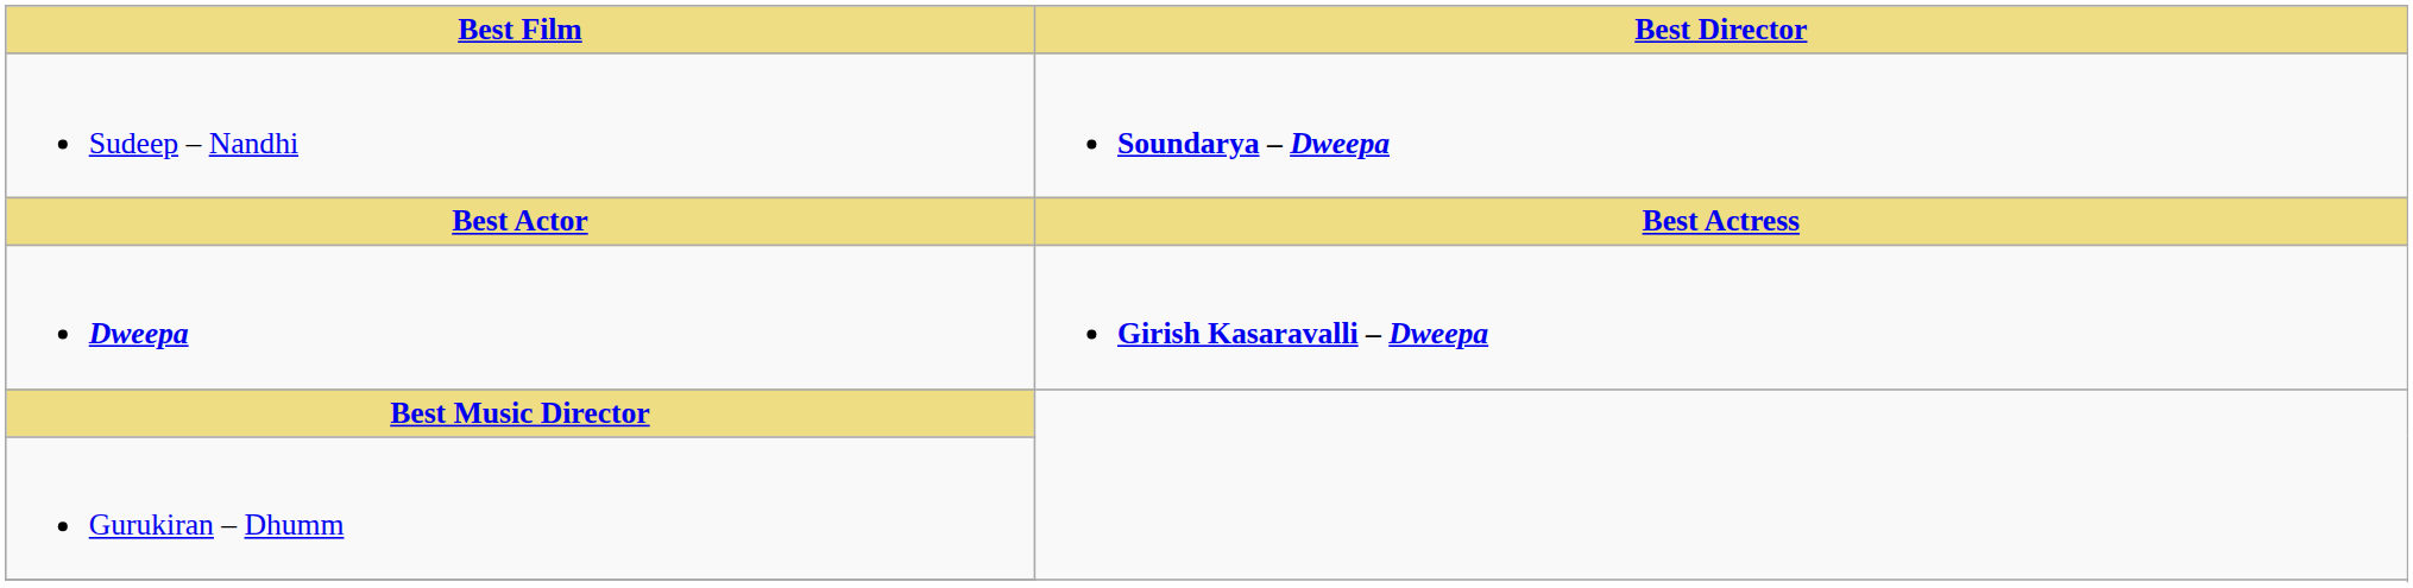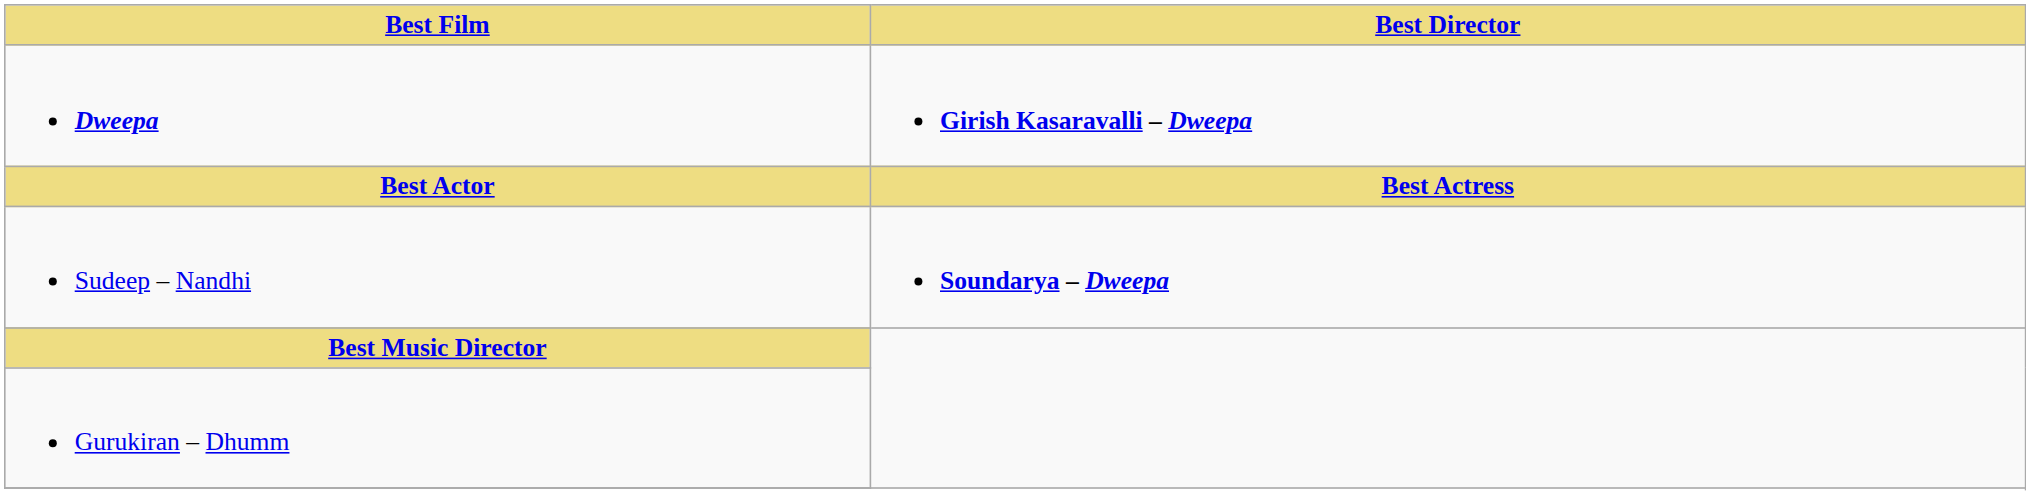rows swapped: Dweepa <-> Sudeep – Nandhi
